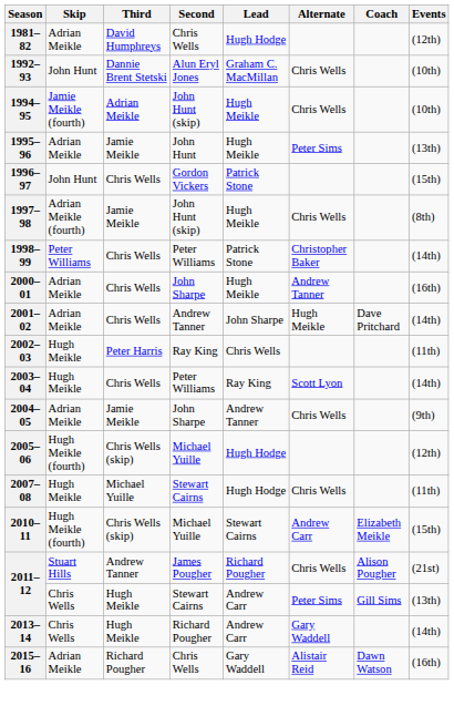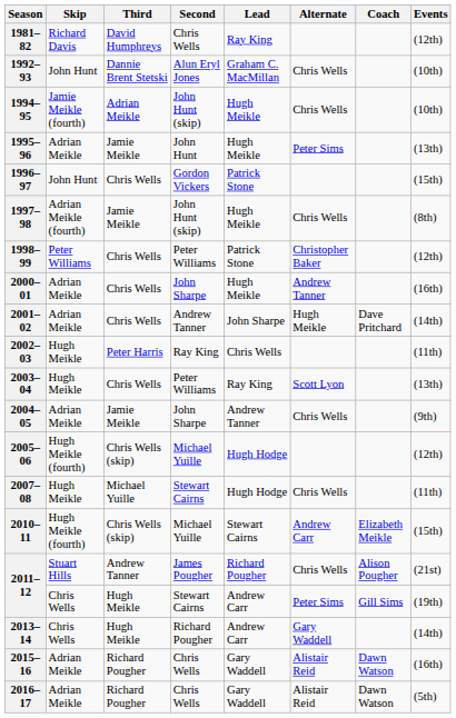1981–82 | Skip: Adrian Meikle -> Richard Davis
1981–82 | Lead: Hugh Hodge -> Ray King
1998–99 | Events: (14th) -> (12th)
2003–04 | Events: (14th) -> (13th)
2011–12 / Stewart Cairns | Events: (13th) -> (19th)
+ row: 2016–17 | Adrian Meikle | Richard Pougher | Chris Wells | Gary Waddell | Alistair Reid | Dawn Watson | (5th)
